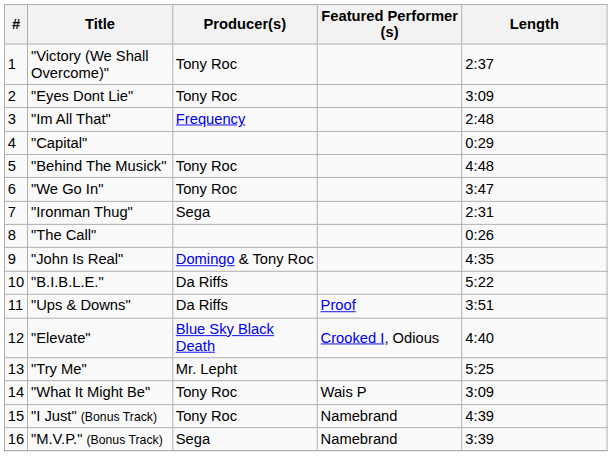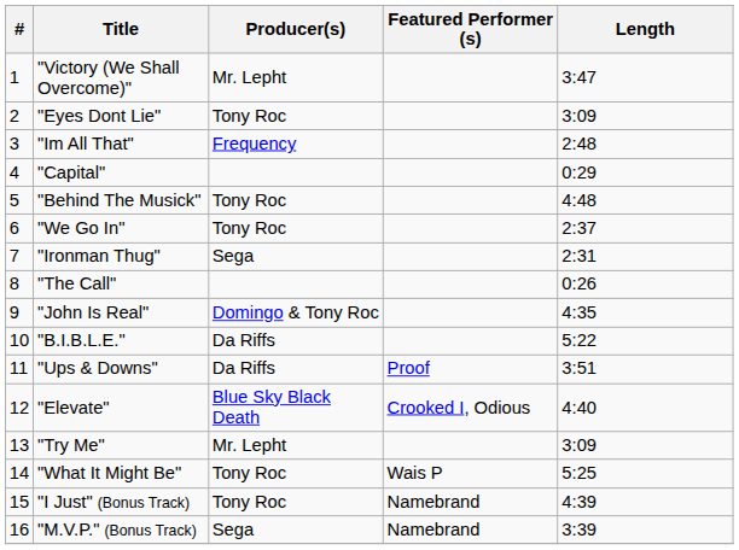"Victory (We Shall Overcome)" | Producer(s): Tony Roc -> Mr. Lepht
"Victory (We Shall Overcome)" | Length: 2:37 -> 3:47
"We Go In" | Length: 3:47 -> 2:37
"Try Me" | Length: 5:25 -> 3:09
"What It Might Be" | Length: 3:09 -> 5:25
